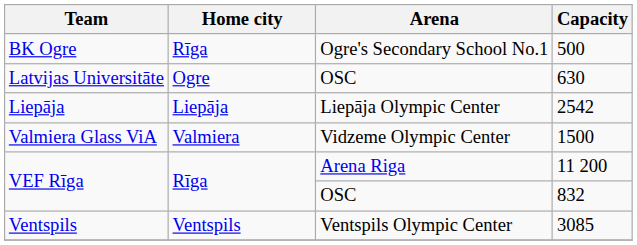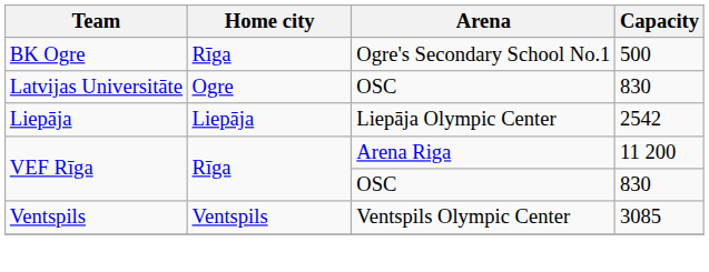Latvijas Universitāte | Capacity: 630 -> 830
- row: Valmiera Glass ViA | Valmiera | Vidzeme Olympic Center | 1500
VEF Rīga / OSC | Capacity: 832 -> 830
